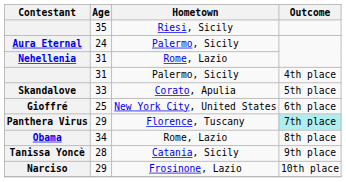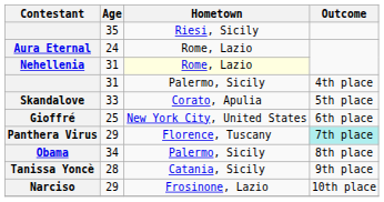Aura Eternal | Hometown: Palermo, Sicily -> Rome, Lazio
Nehellenia | Hometown: no background -> lightyellow background
Obama | Hometown: Rome, Lazio -> Palermo, Sicily
